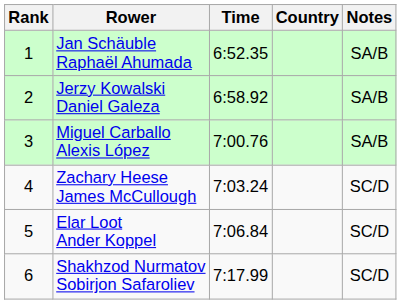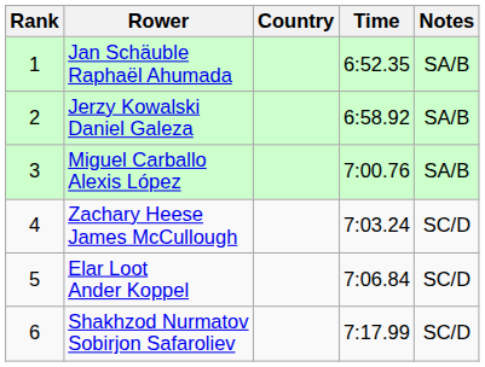columns swapped: Country <-> Time
